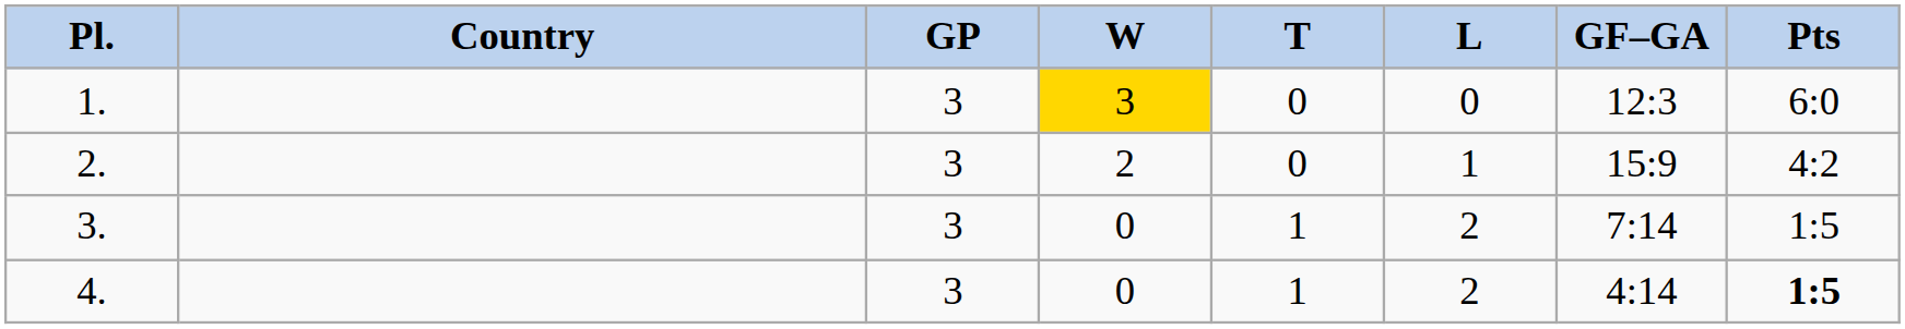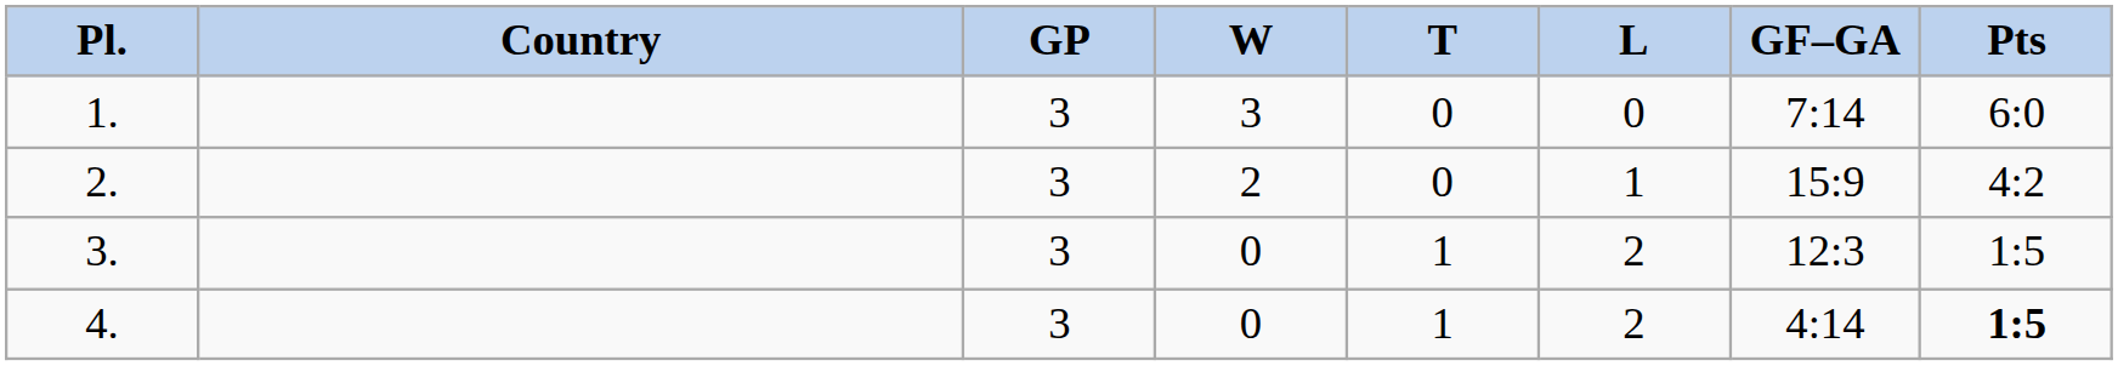1. | column 4: gold background -> no background
1. | column 7: 12:3 -> 7:14
3. | column 7: 7:14 -> 12:3
